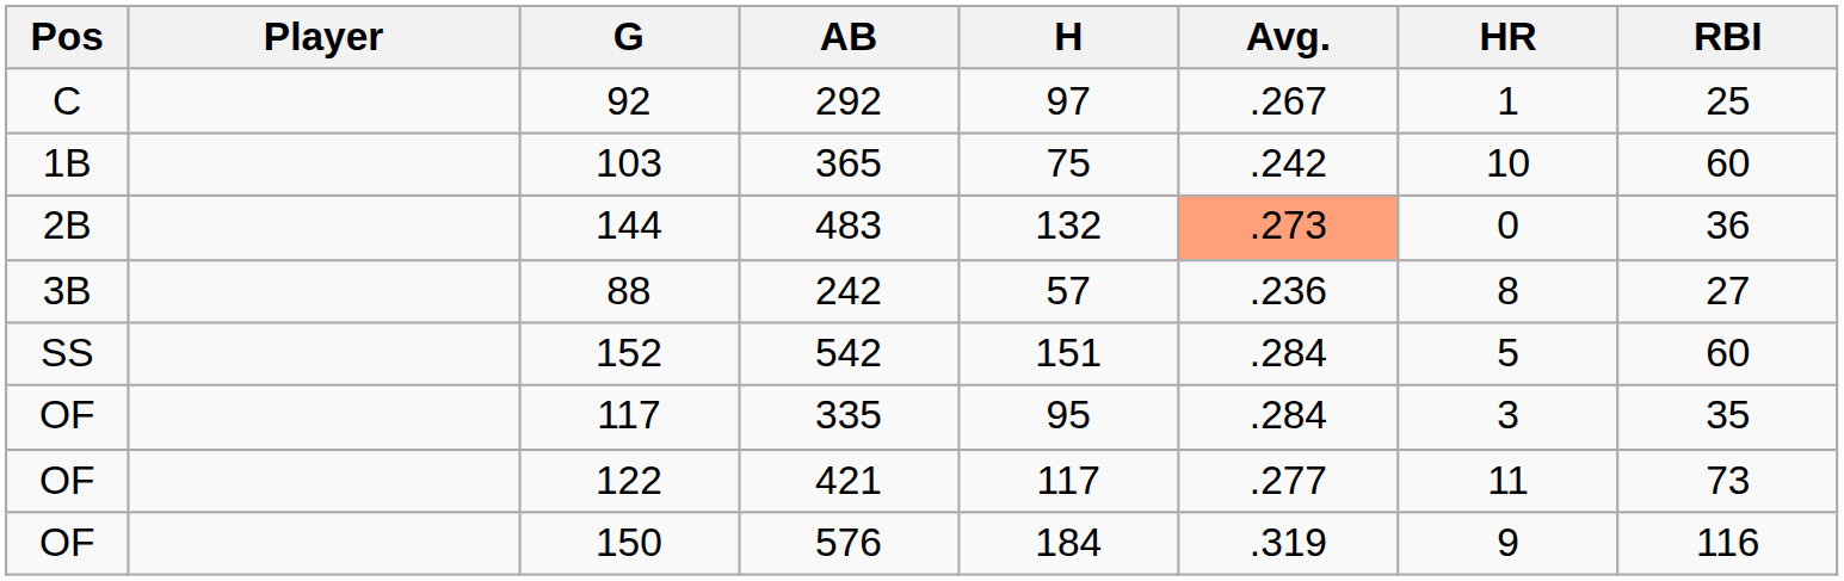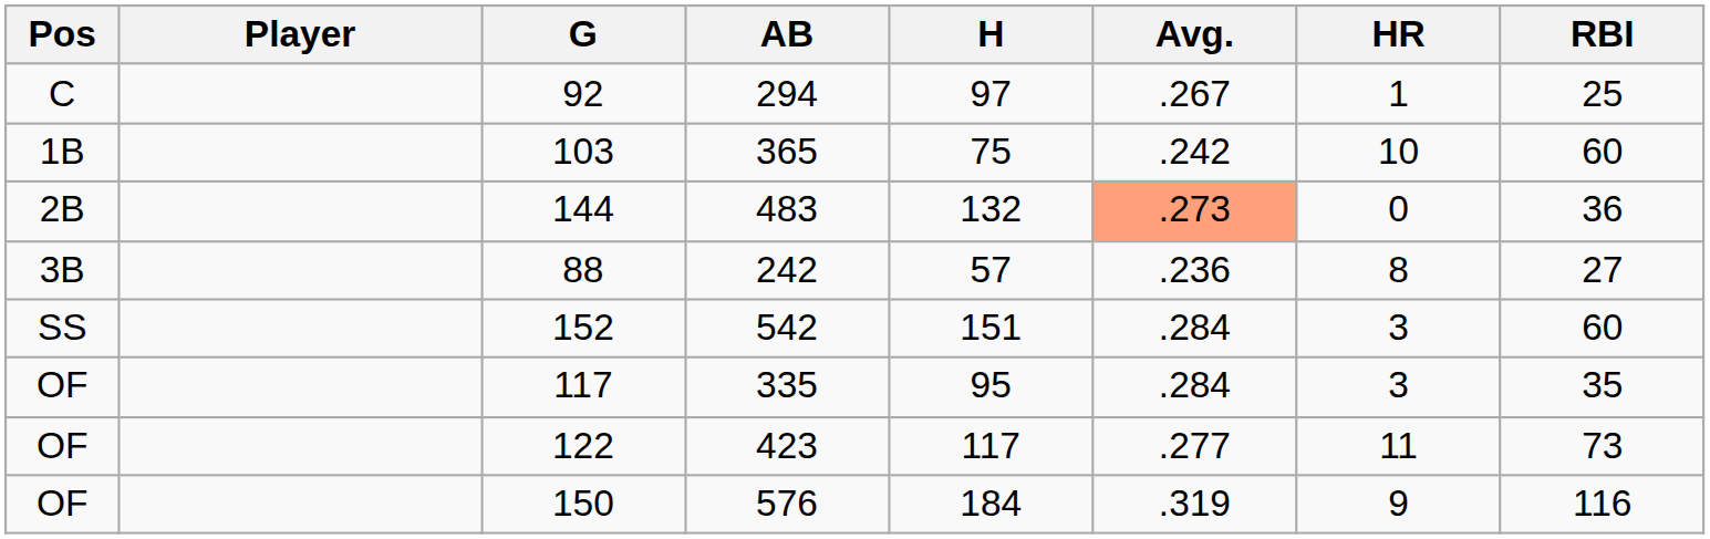92 | AB: 292 -> 294
152 | HR: 5 -> 3
122 | AB: 421 -> 423
